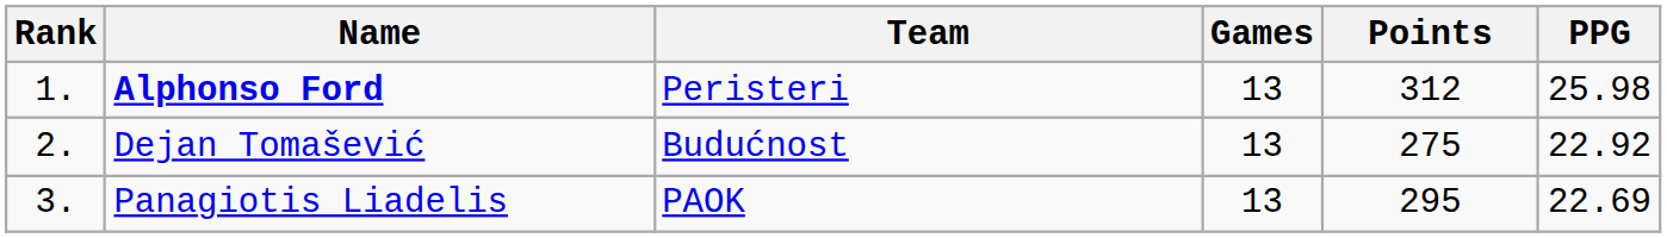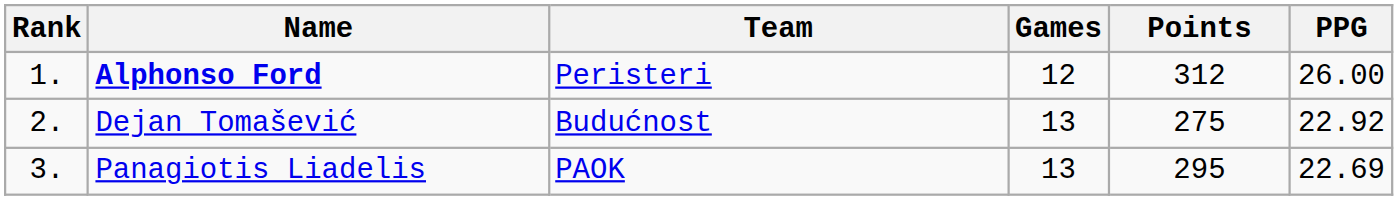Alphonso Ford | Games: 13 -> 12
Alphonso Ford | PPG: 25.98 -> 26.00
